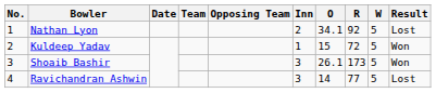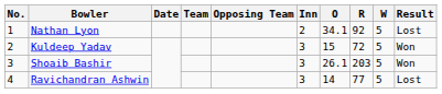Kuldeep Yadav | Inn: 1 -> 3
Shoaib Bashir | R: 173 -> 203
